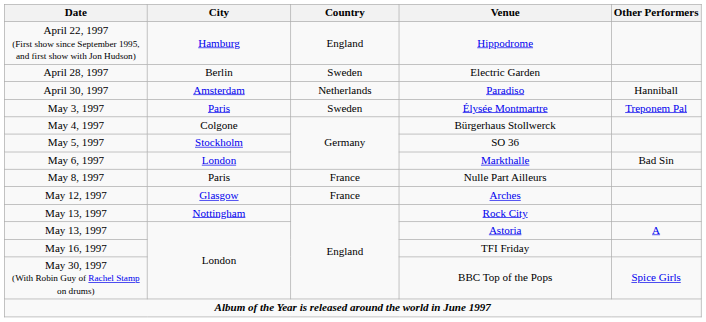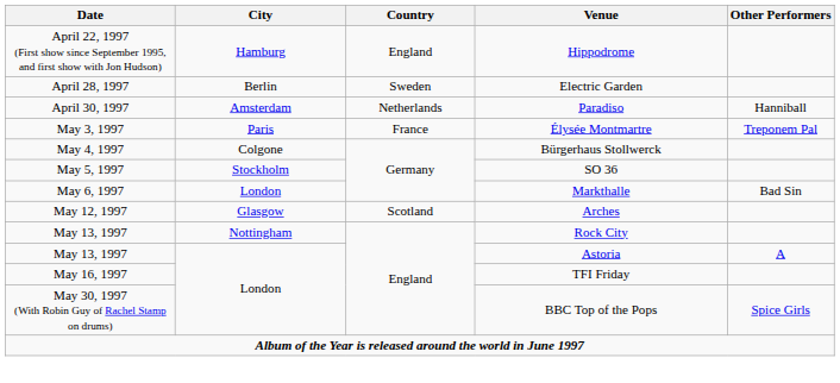Élysée Montmartre | Country: Sweden -> France
- row: May 8, 1997 | Paris | France | Nulle Part Ailleurs
Arches | Country: France -> Scotland
